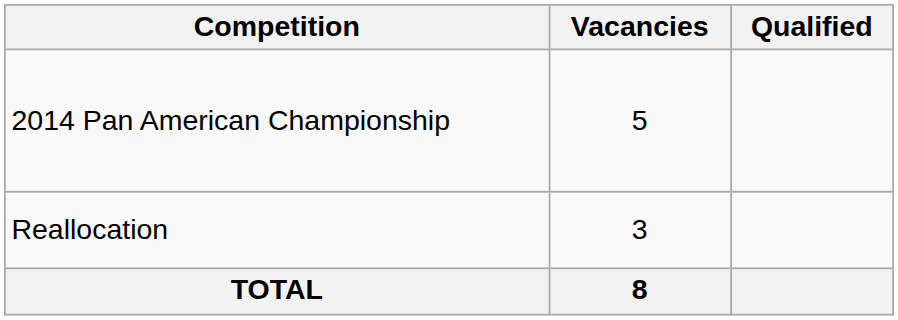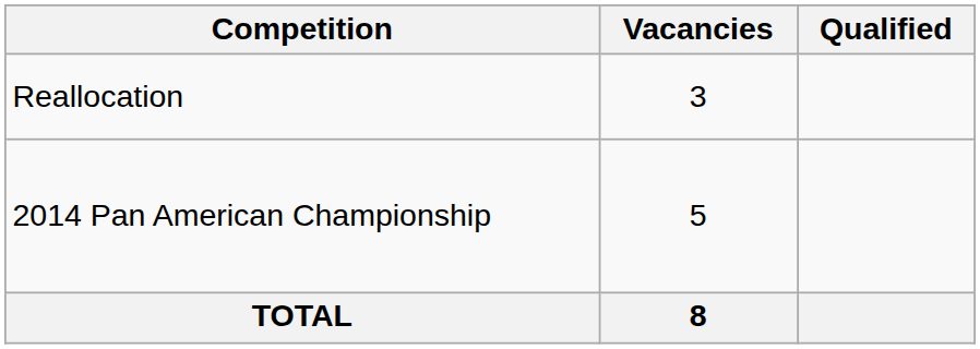rows swapped: 2014 Pan American Championship <-> Reallocation
